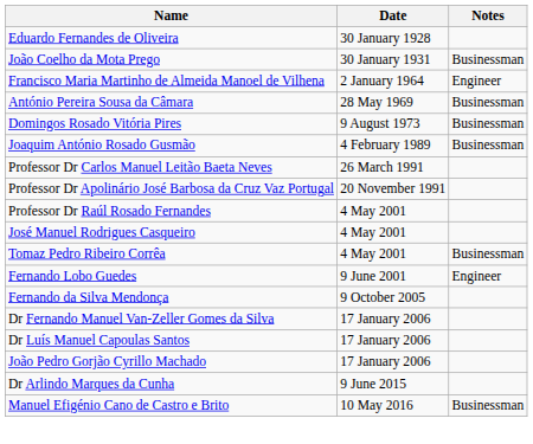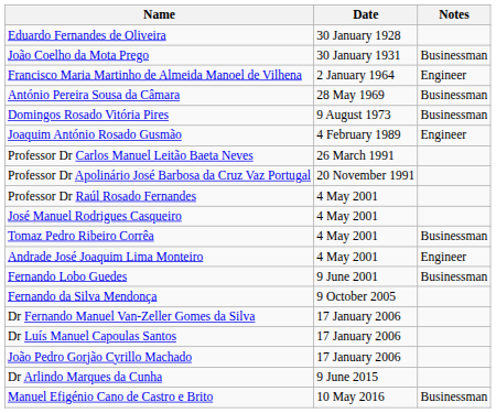Joaquim António Rosado Gusmão | Notes: Businessman -> Engineer
+ row: Andrade José Joaquim Lima Monteiro | 4 May 2001 | Engineer
Fernando Lobo Guedes | Notes: Engineer -> Businessman
